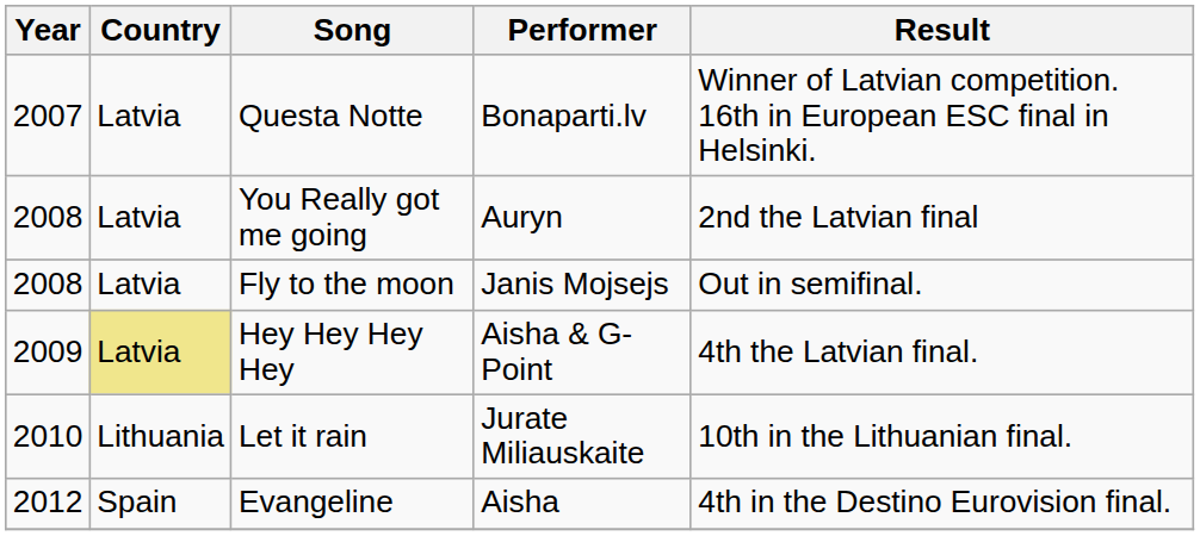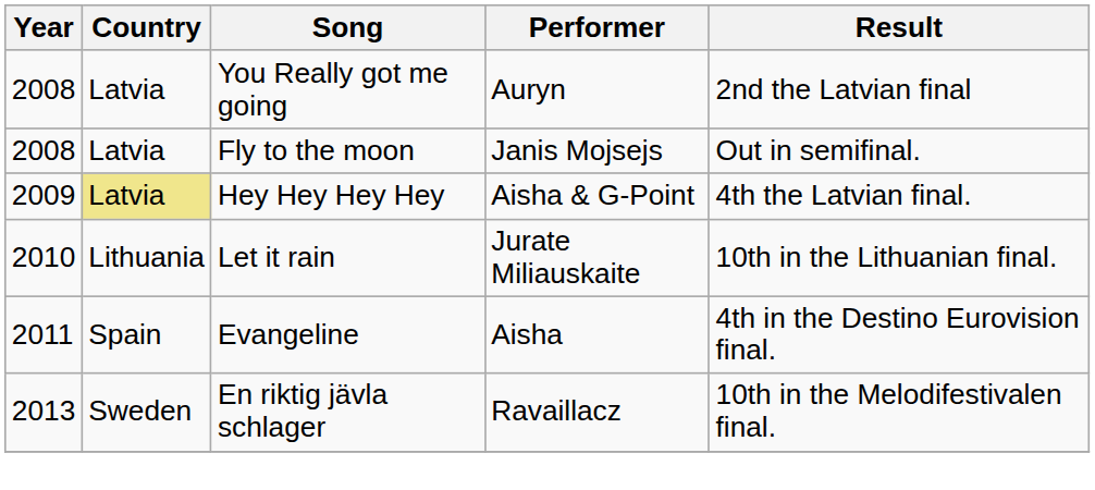- row: 2007 | Latvia | Questa Notte | Bonaparti.lv | Winner of Latvian competition. 16th in European ESC final in Helsinki.
Evangeline | Year: 2012 -> 2011
+ row: 2013 | Sweden | En riktig jävla schlager | Ravaillacz | 10th in the Melodifestivalen final.
